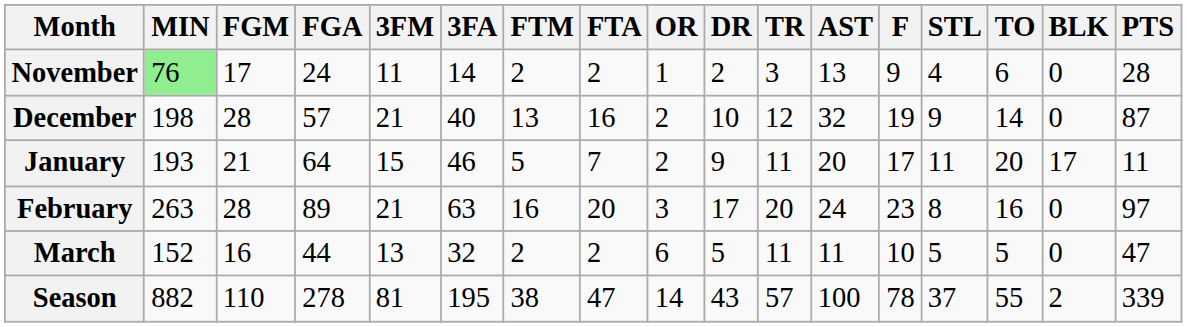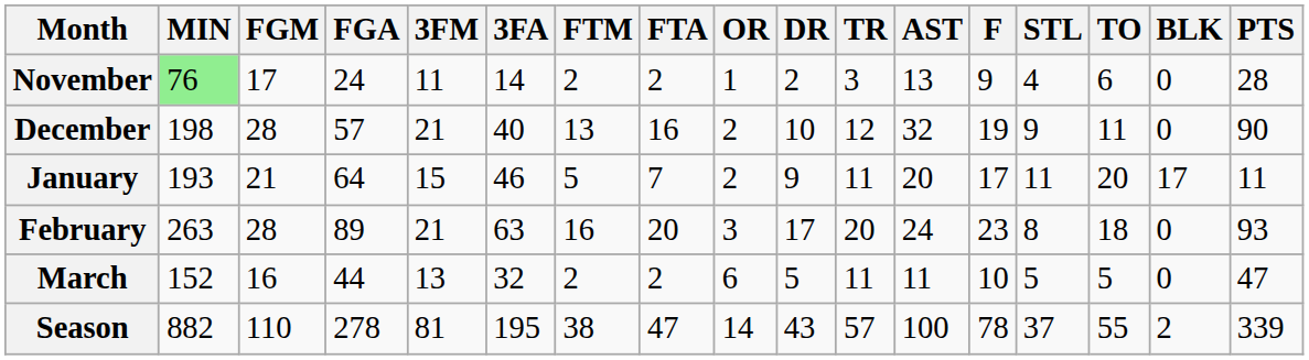December | TO: 14 -> 11
December | PTS: 87 -> 90
February | TO: 16 -> 18
February | PTS: 97 -> 93
